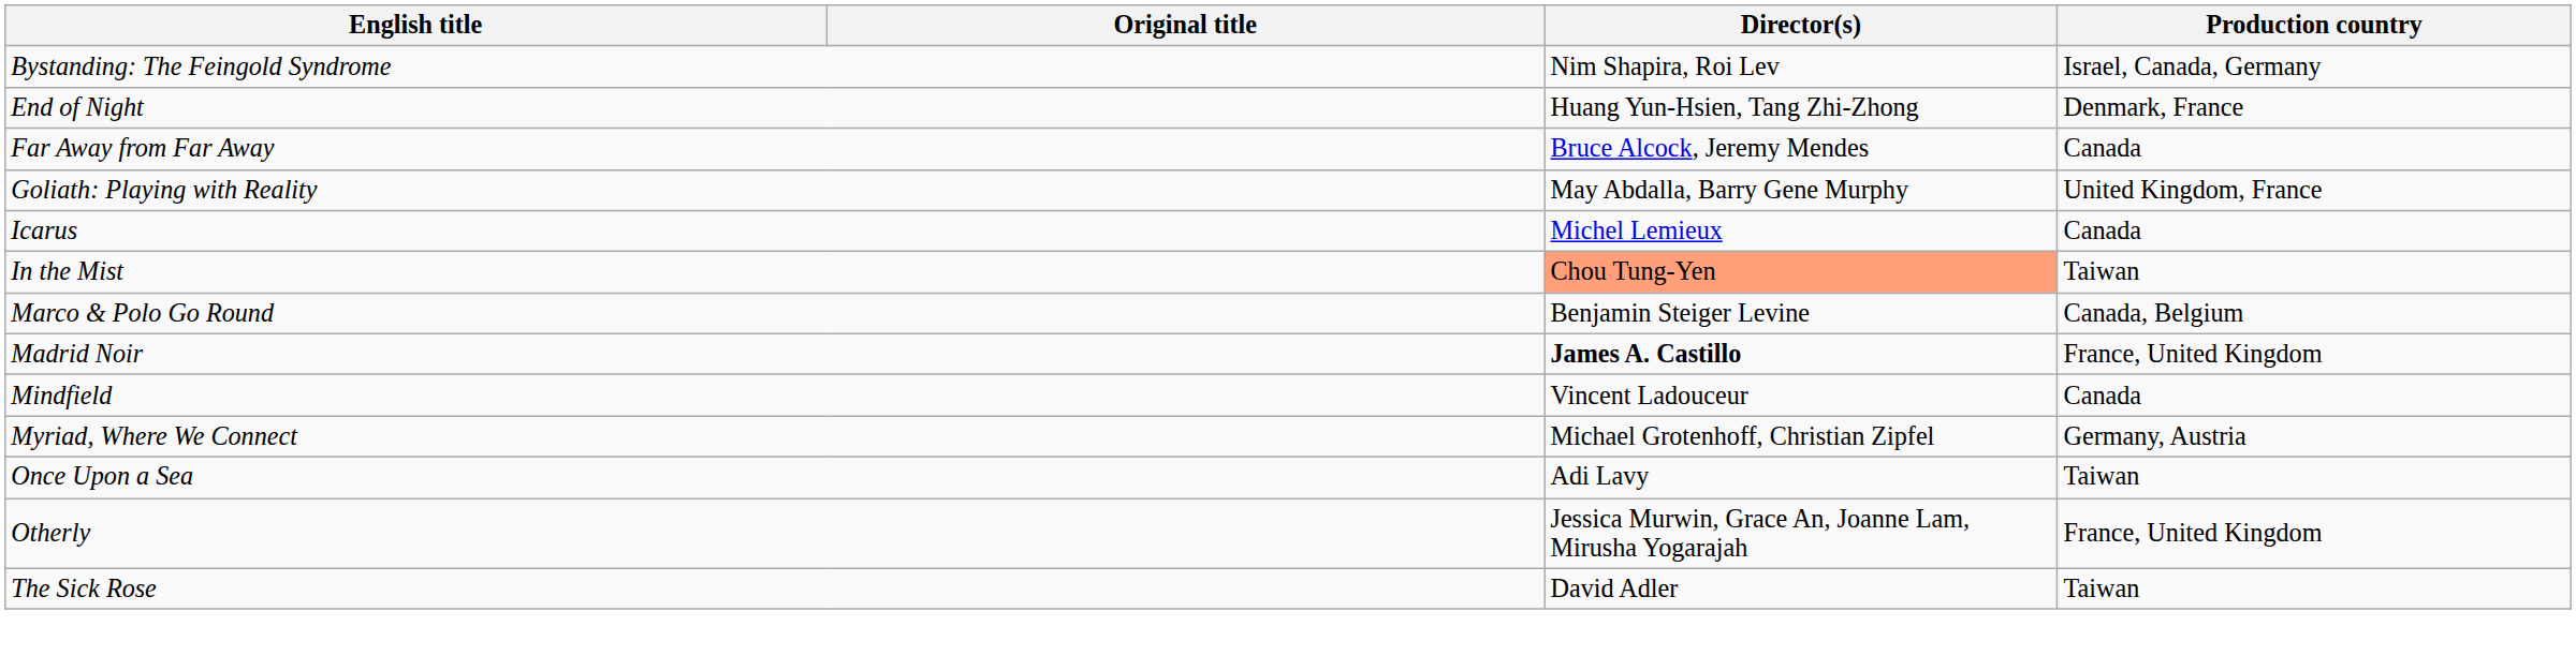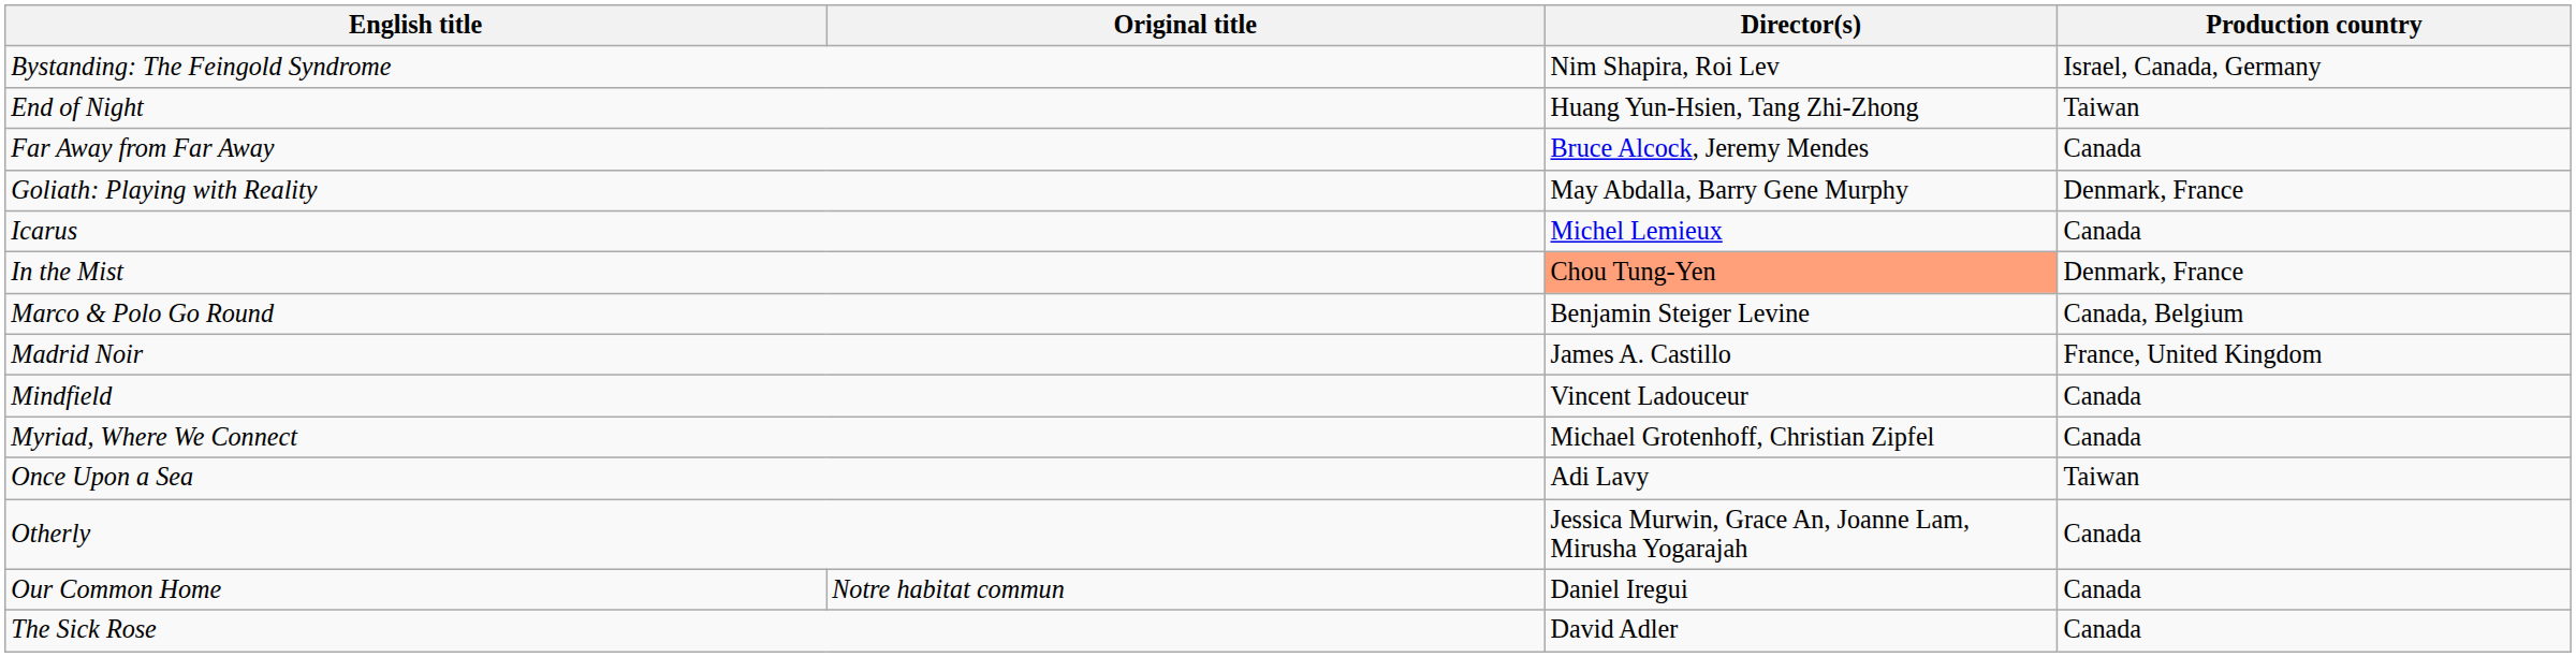End of Night | Production country: Denmark, France -> Taiwan
Goliath: Playing with Reality | Production country: United Kingdom, France -> Denmark, France
In the Mist | Production country: Taiwan -> Denmark, France
Madrid Noir | Director(s): bold -> normal
Myriad, Where We Connect | Production country: Germany, Austria -> Canada
Otherly | Production country: France, United Kingdom -> Canada
+ row: Our Common Home | Notre habitat commun | Daniel Iregui | Canada
The Sick Rose | Production country: Taiwan -> Canada
